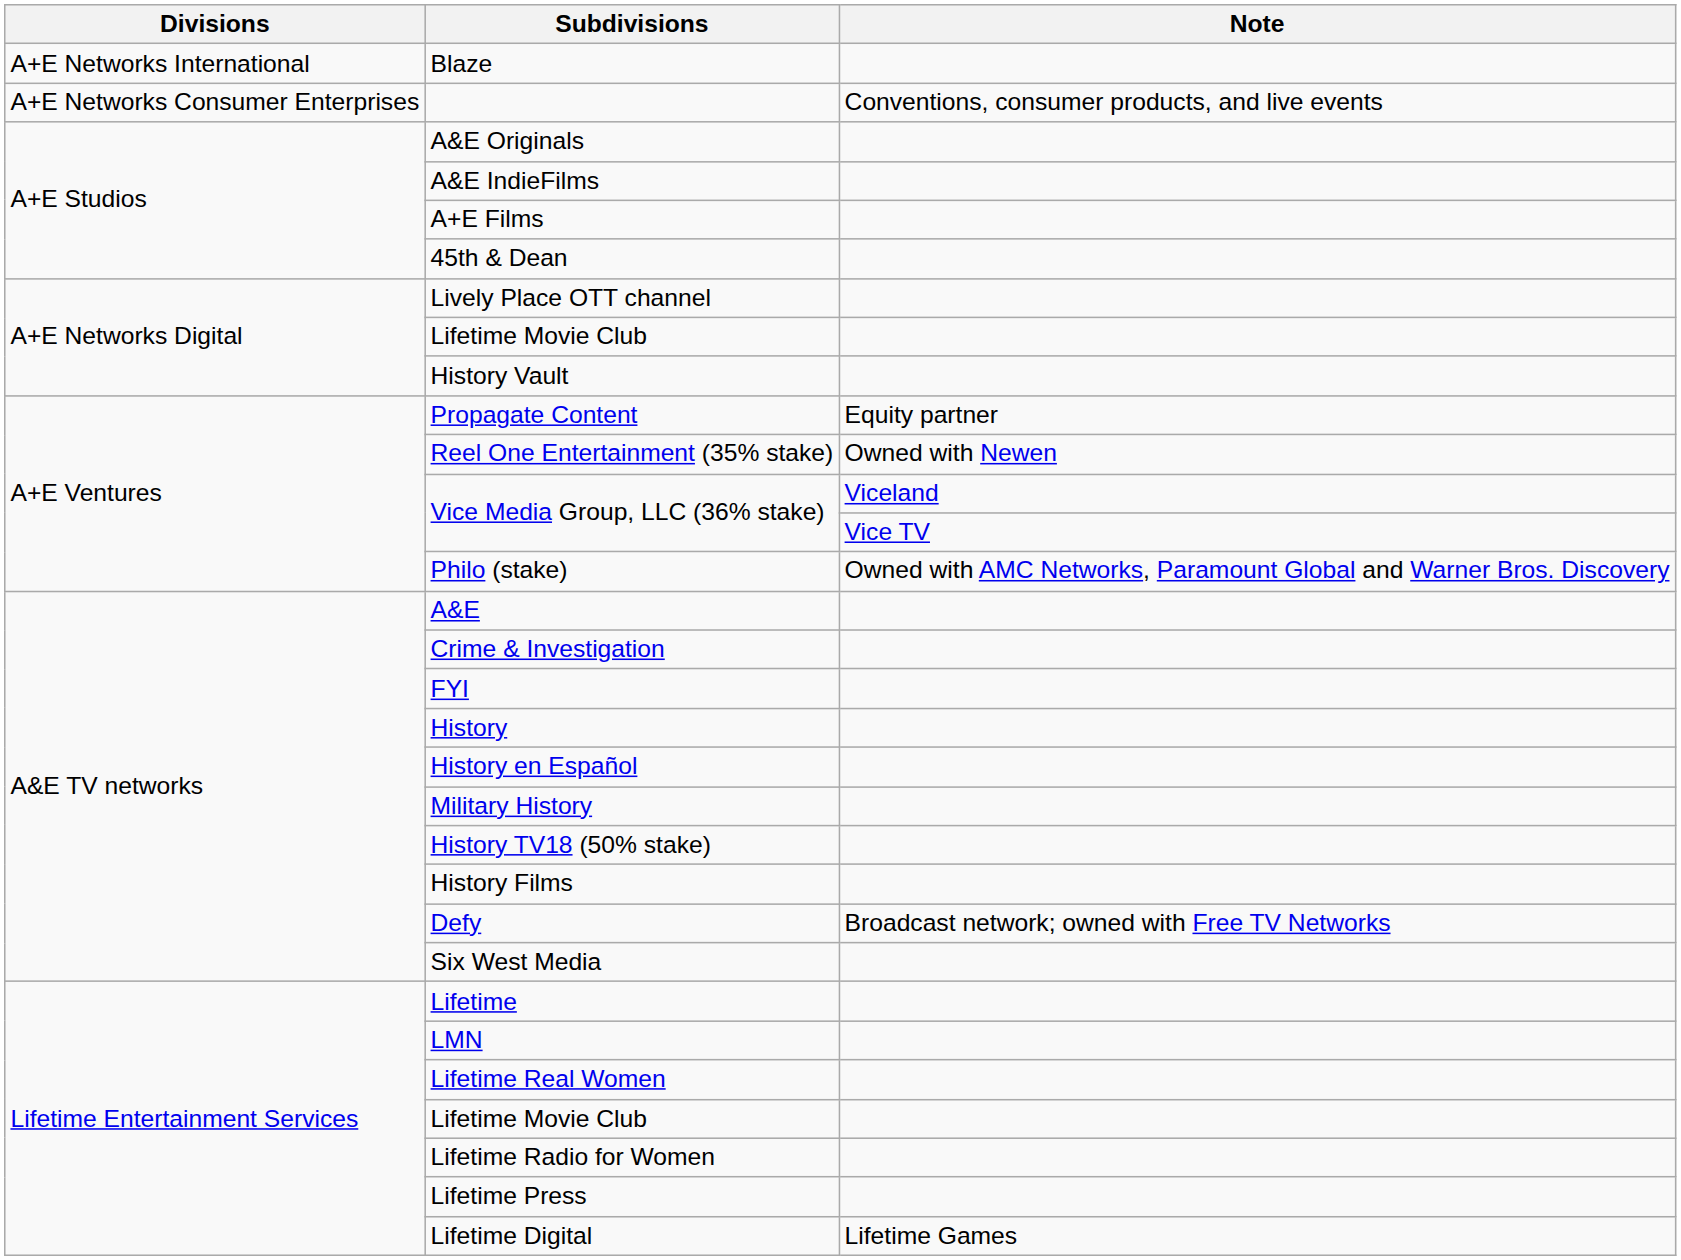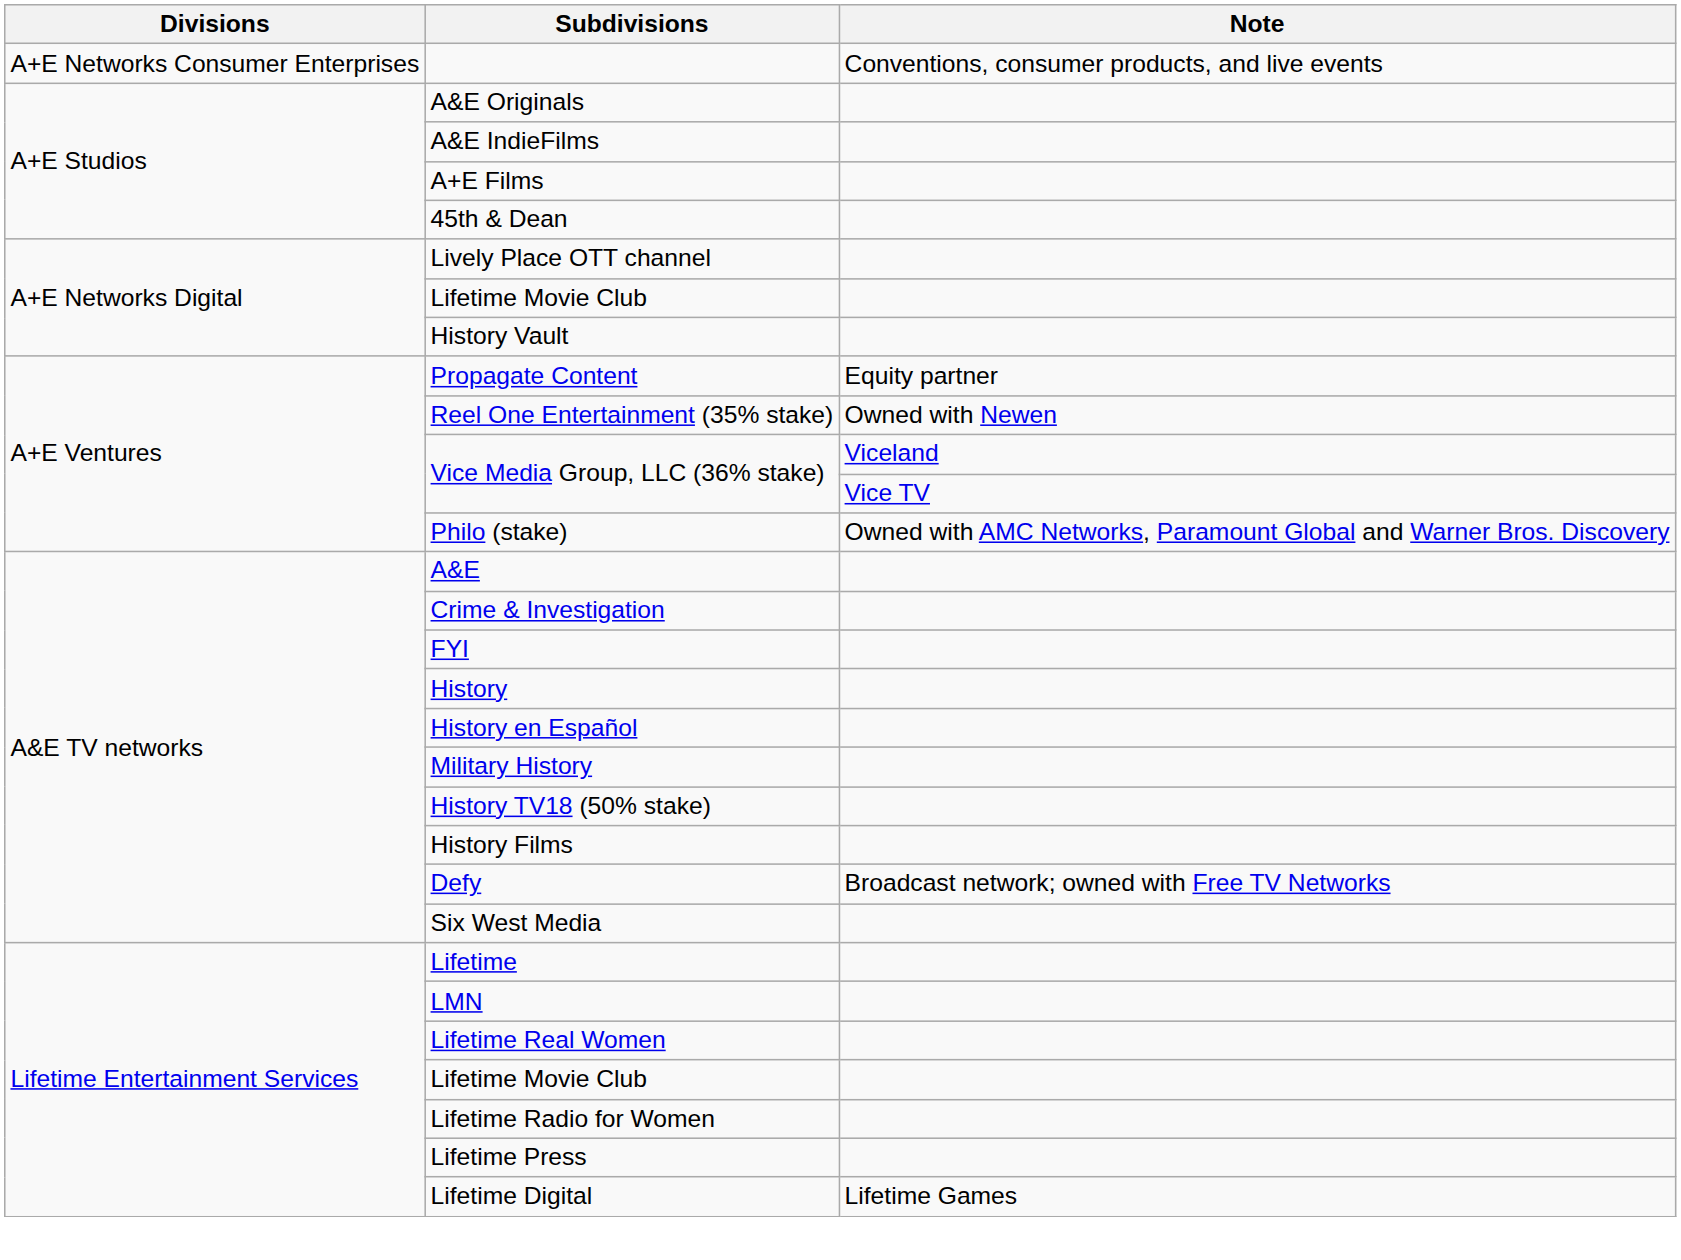- row: A+E Networks International | Blaze
